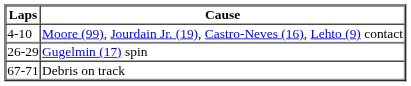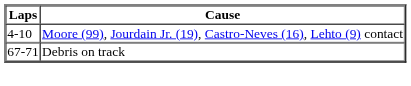- row: 26-29 | Gugelmin (17) spin
